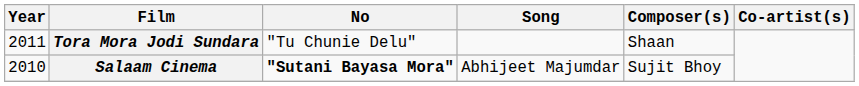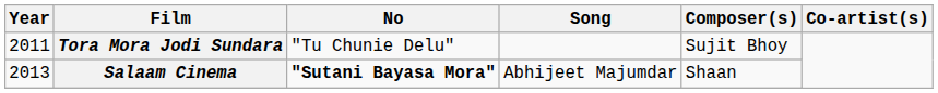Tora Mora Jodi Sundara | Composer(s): Shaan -> Sujit Bhoy
Salaam Cinema | Year: 2010 -> 2013
Salaam Cinema | Composer(s): Sujit Bhoy -> Shaan
